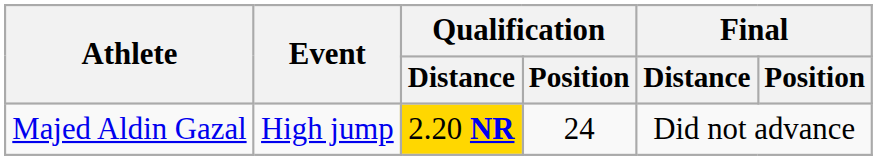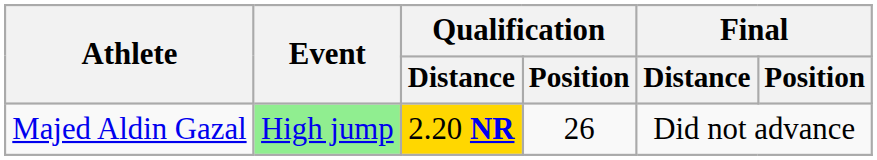Majed Aldin Gazal | Event: no background -> lightgreen background
Majed Aldin Gazal | Qualification / Position: 24 -> 26
